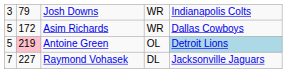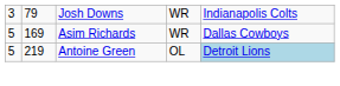Asim Richards | column 2: 172 -> 169
Antoine Green | column 2: pink background -> no background
- row: 7 | 227 | Raymond Vohasek | DL | Jacksonville Jaguars
